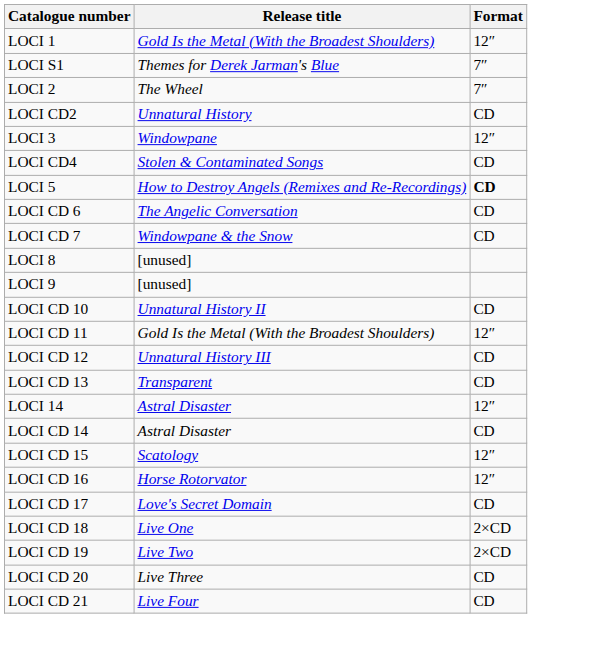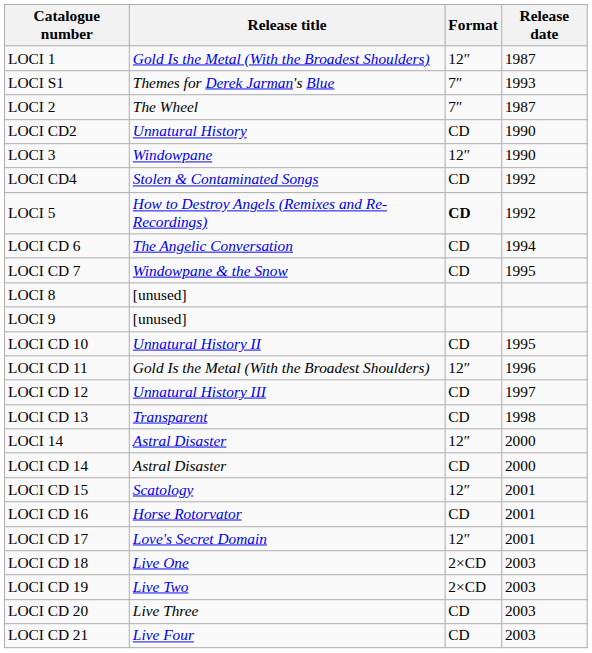+ column: Release date | 1987 | 1993 | 1987 | 1990 | 1990 | 1992 | 1992 | 1994 | 1995 | 1995 | 1996 | 1997 | 1998 | 2000 | 2000 | 2001 | 2001 | 2001 | 2003 | 2003 | 2003 | 2003
LOCI CD 16 | Format: 12″ -> CD
LOCI CD 17 | Format: CD -> 12″
